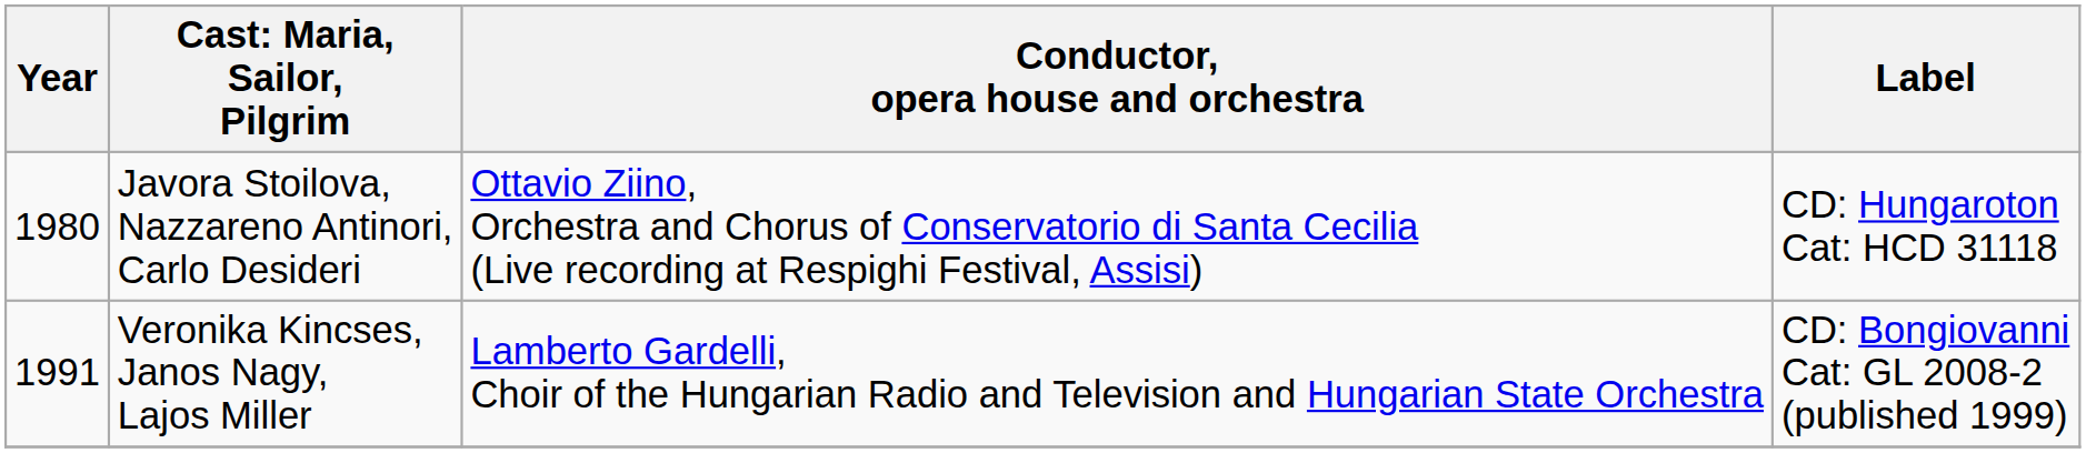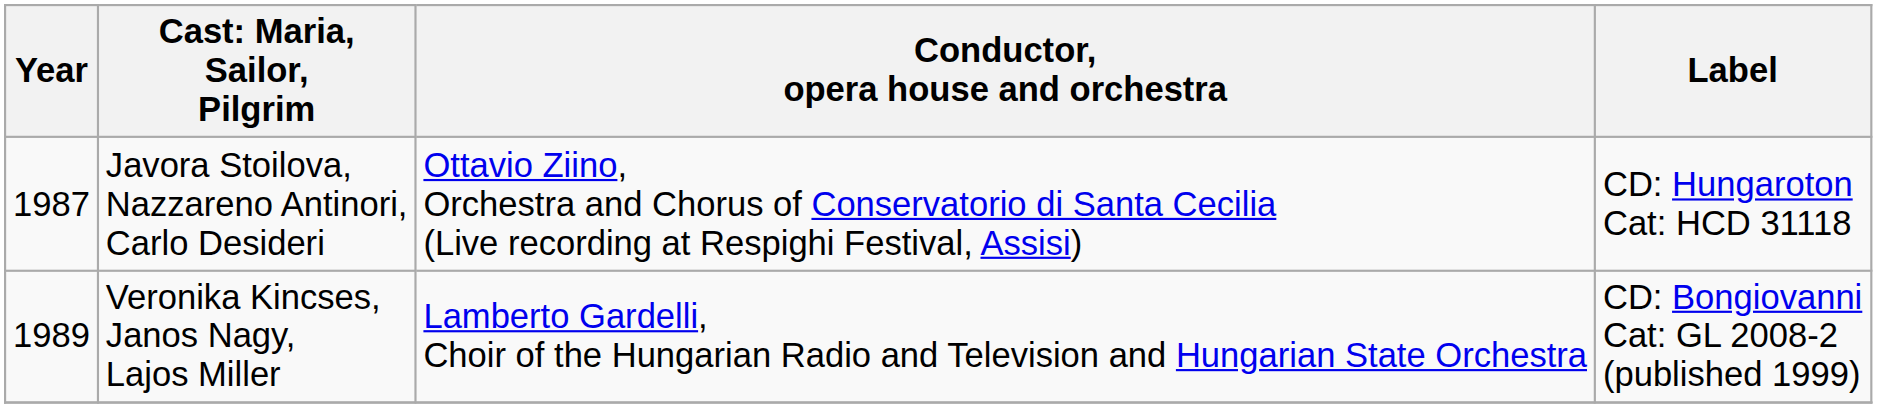Javora Stoilova, Nazzareno Antinori, Carlo Desideri | Year: 1980 -> 1987
Veronika Kincses, Janos Nagy, Lajos Miller | Year: 1991 -> 1989
